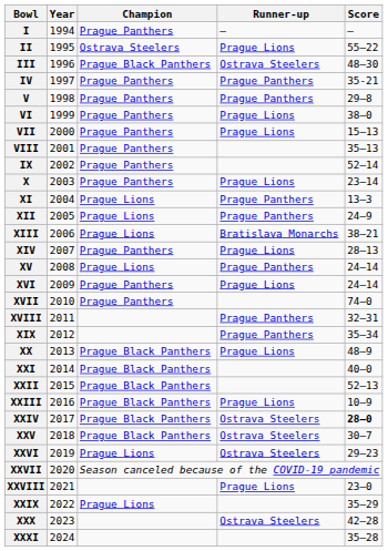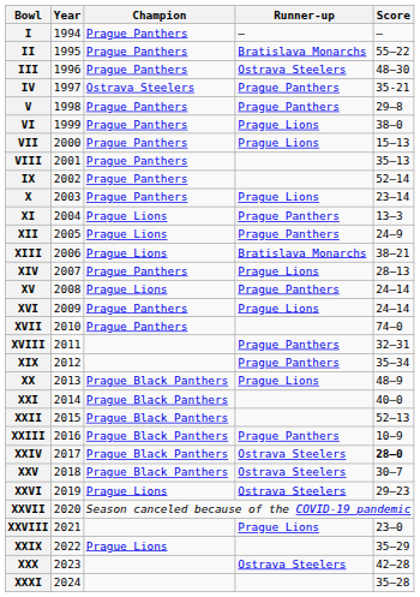II | Champion: Ostrava Steelers -> Prague Panthers
II | Runner-up: Prague Lions -> Bratislava Monarchs
III | Champion: Prague Black Panthers -> Prague Panthers
IV | Champion: Prague Panthers -> Ostrava Steelers
XXIII | Runner-up: Prague Lions -> Prague Panthers
